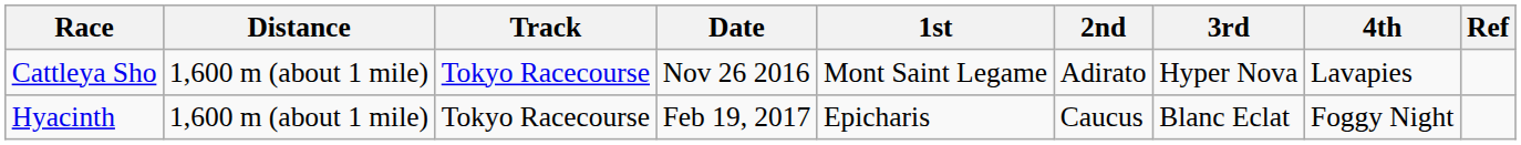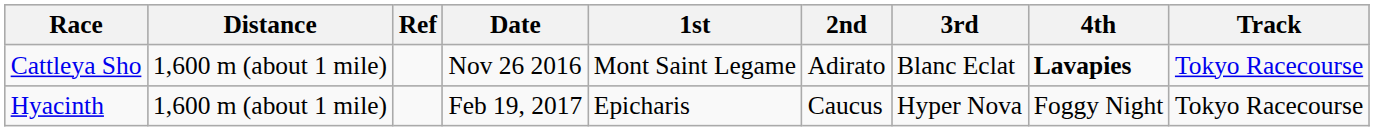columns swapped: Track <-> Ref
Cattleya Sho | 3rd: Hyper Nova -> Blanc Eclat
Cattleya Sho | 4th: normal -> bold
Hyacinth | 3rd: Blanc Eclat -> Hyper Nova
